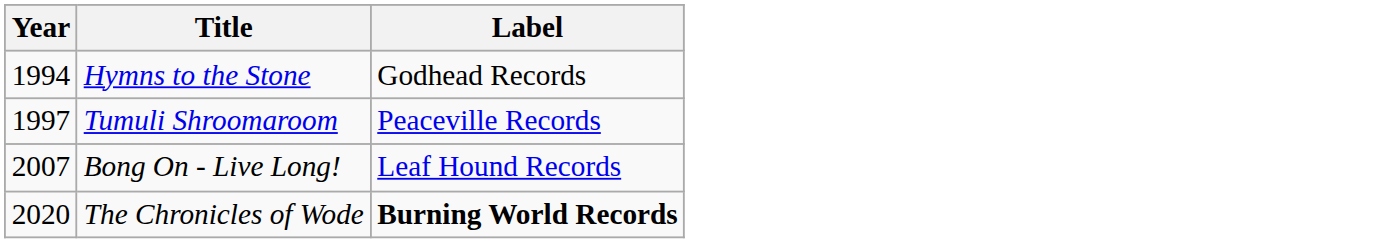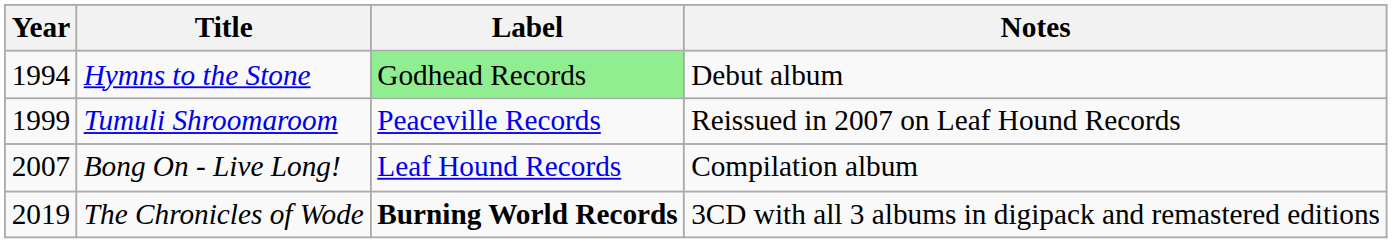+ column: Notes | Debut album | Reissued in 2007 on Leaf Hound Records | Compilation album | 3CD with all 3 albums in digipack and remastered editions
Hymns to the Stone | Label: no background -> lightgreen background
Tumuli Shroomaroom | Year: 1997 -> 1999
The Chronicles of Wode | Year: 2020 -> 2019
